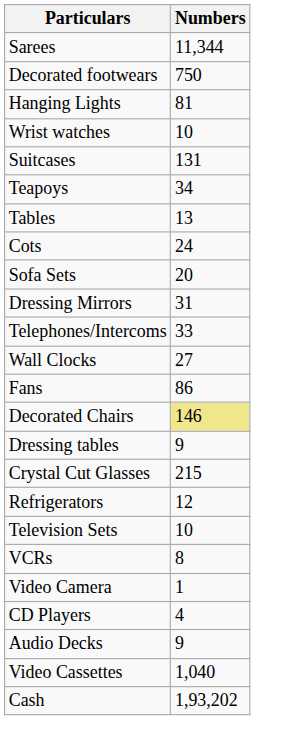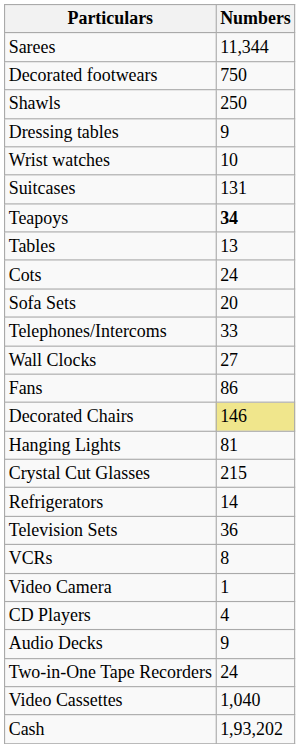+ row: Shawls | 250
rows swapped: Dressing tables <-> Hanging Lights
Teapoys | Numbers: normal -> bold
- row: Dressing Mirrors | 31
Refrigerators | Numbers: 12 -> 14
Television Sets | Numbers: 10 -> 36
+ row: Two-in-One Tape Recorders | 24
